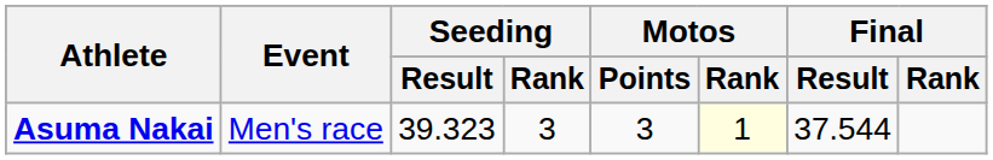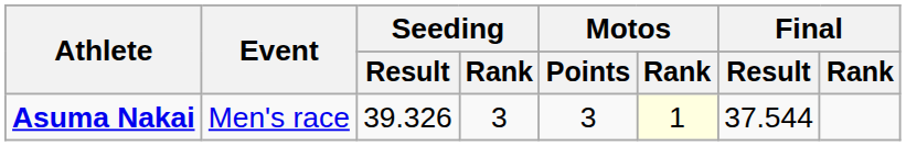Asuma Nakai | Seeding / Result: 39.323 -> 39.326
